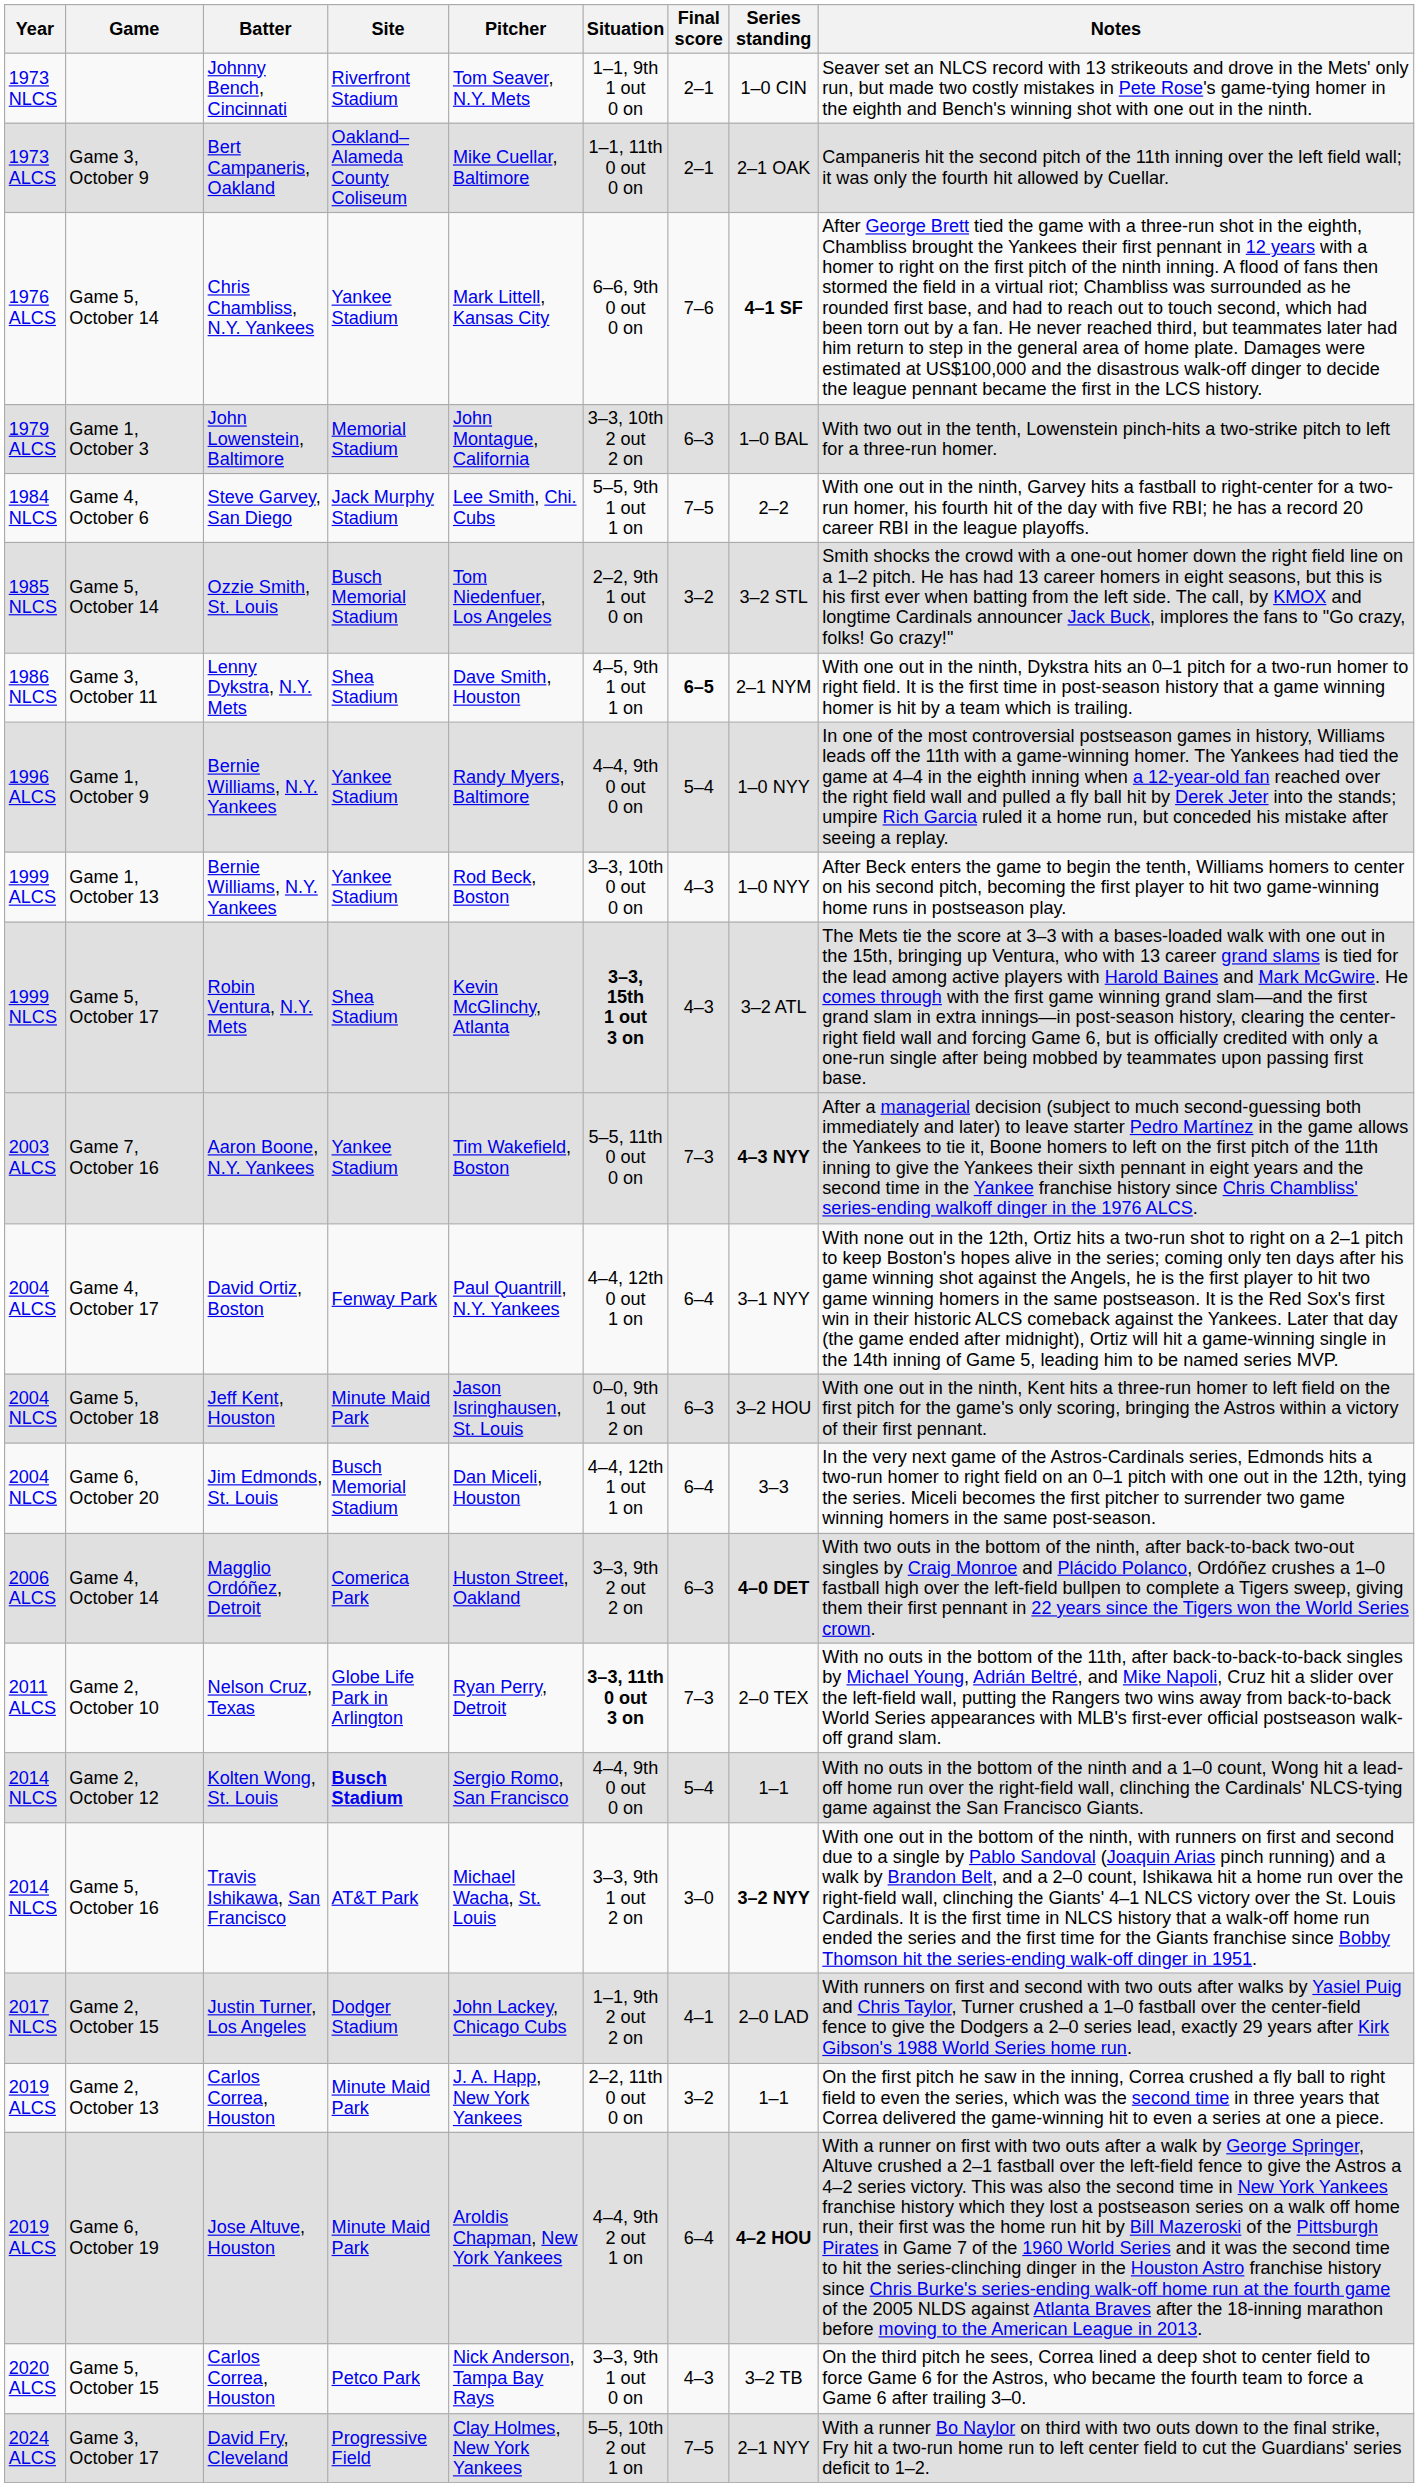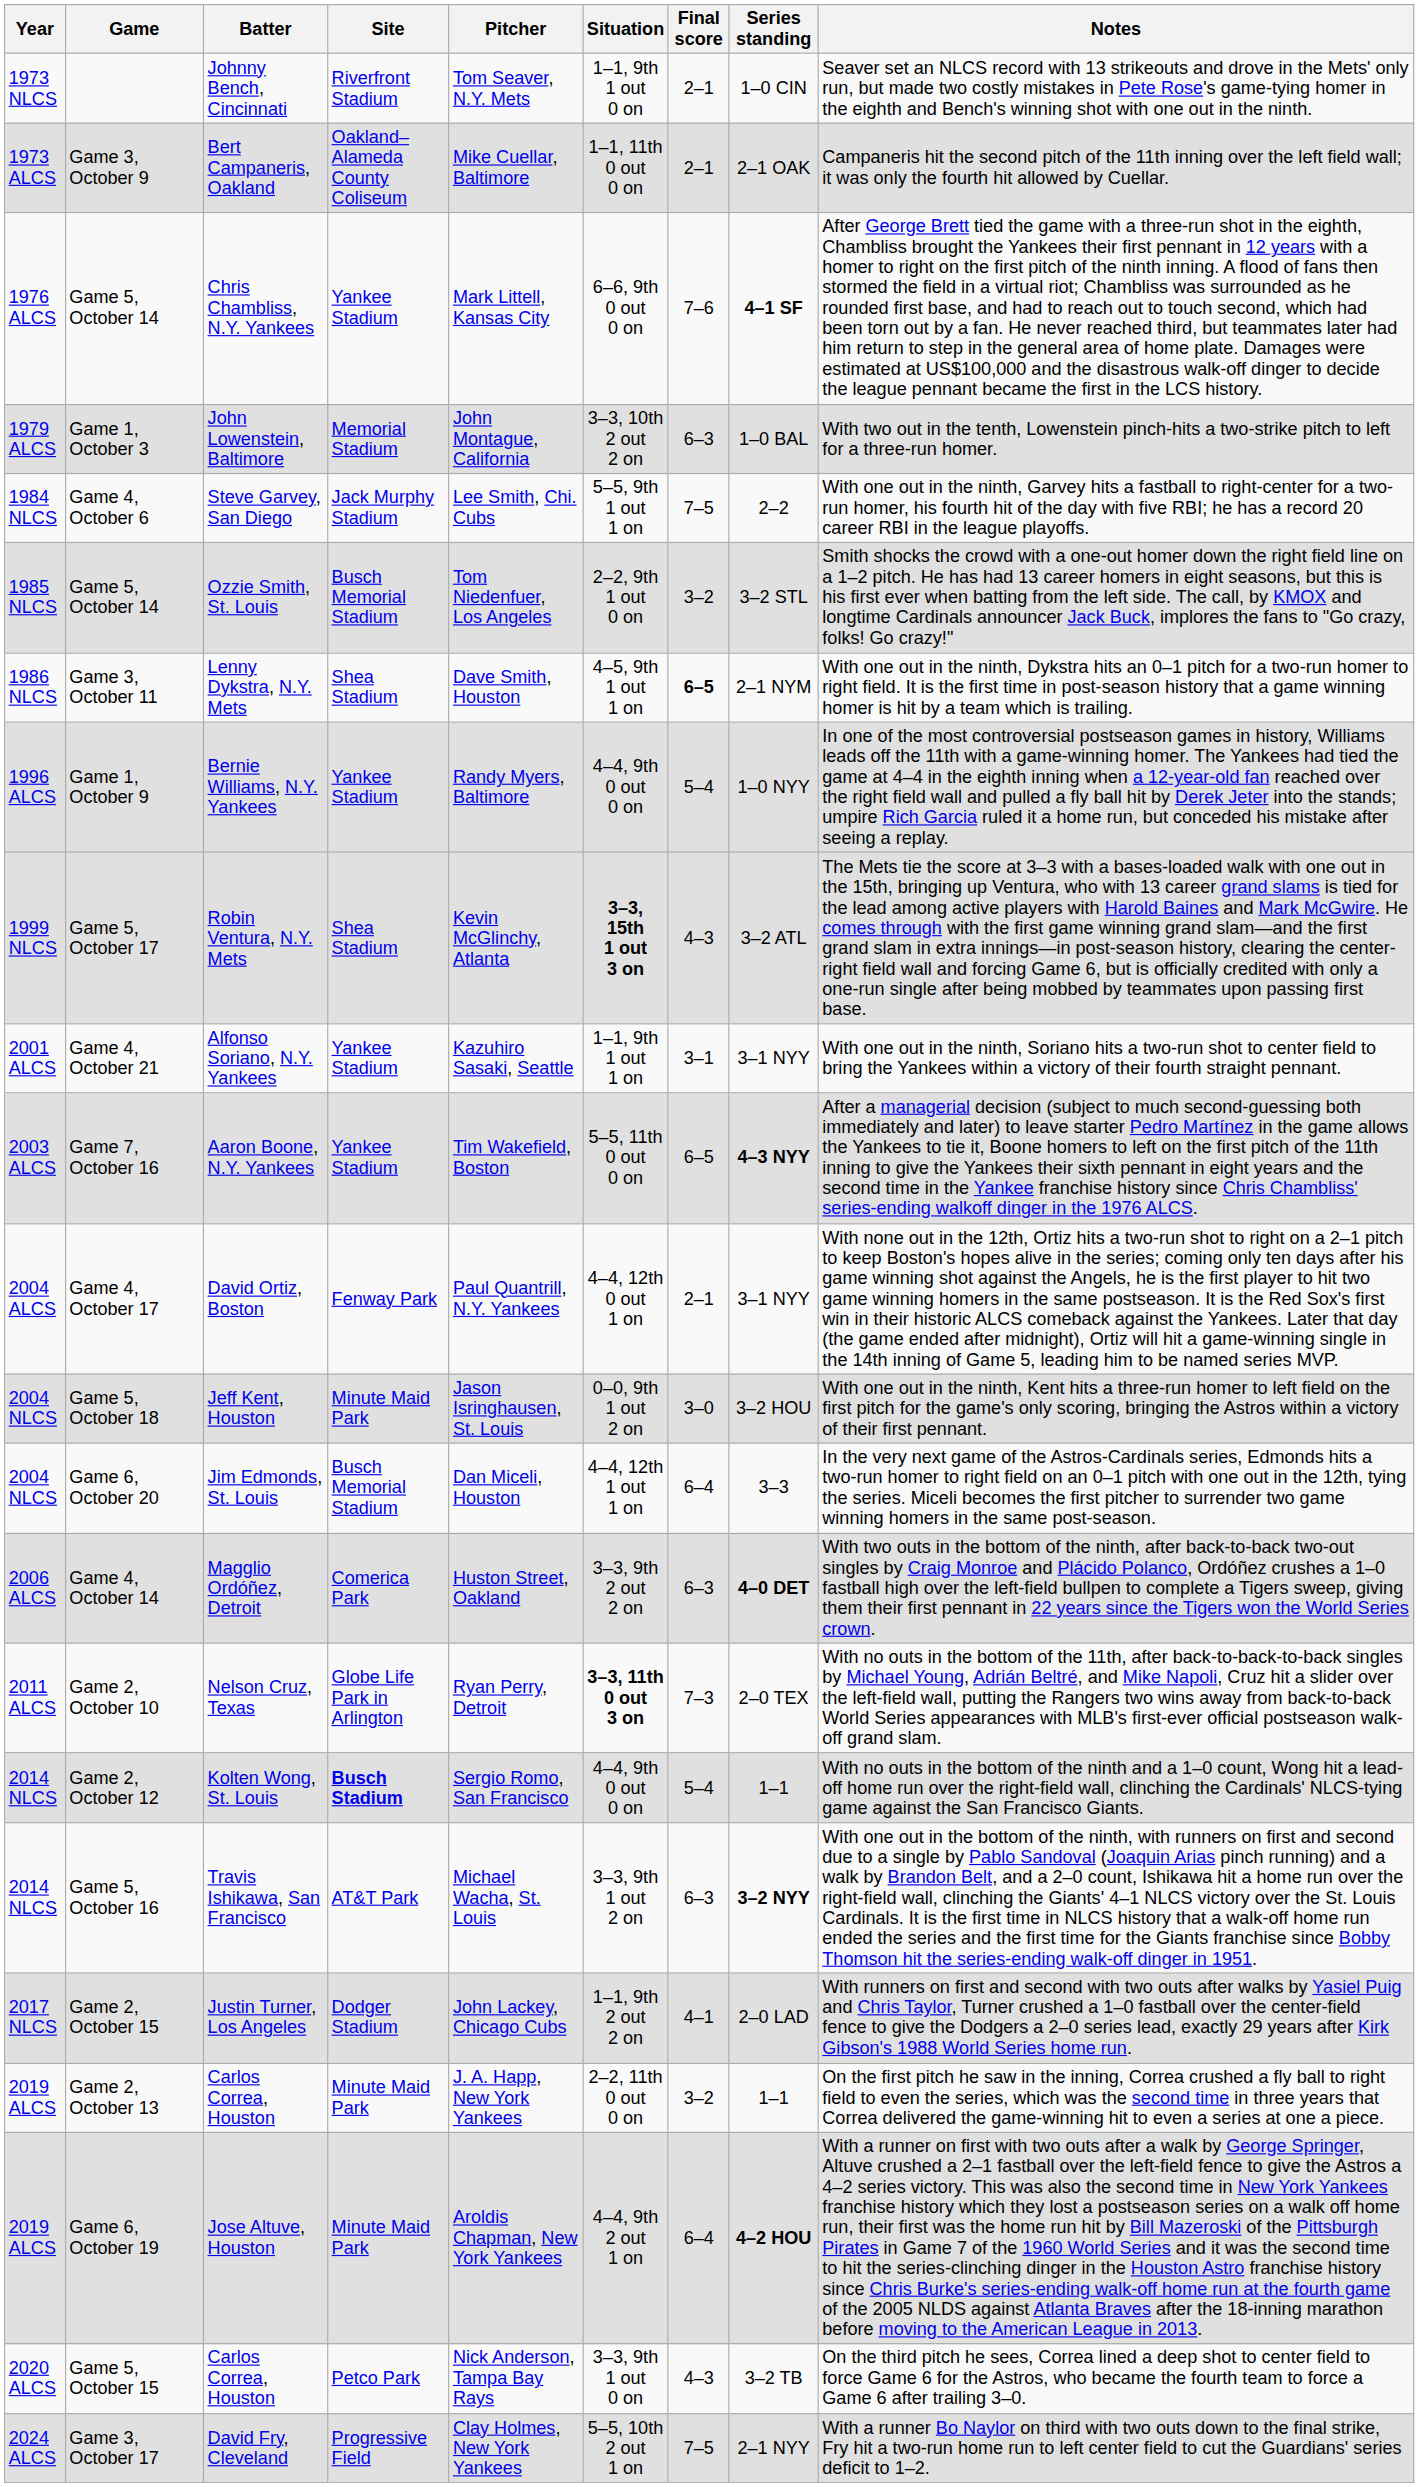- row: 1999 ALCS | Game 1, October 13 | Bernie Williams, N.Y. Yankees | Yankee Stadium | Rod Beck, Boston | 3–3, 10th 0 out 0 on | 4–3 | 1–0 NYY | After Beck enters the game to begin the tenth, Williams homers to center on his second pitch, becoming the first player to hit two game-winning home runs in postseason play.
+ row: 2001 ALCS | Game 4, October 21 | Alfonso Soriano, N.Y. Yankees | Yankee Stadium | Kazuhiro Sasaki, Seattle | 1–1, 9th 1 out 1 on | 3–1 | 3–1 NYY | With one out in the ninth, Soriano hits a two-run shot to center field to bring the Yankees within a victory of their fourth straight pennant.
Game 7, October 16 | Final score: 7–3 -> 6–5
Game 4, October 17 | Final score: 6–4 -> 2–1
Game 5, October 18 | Final score: 6–3 -> 3–0
Game 5, October 16 | Final score: 3–0 -> 6–3
